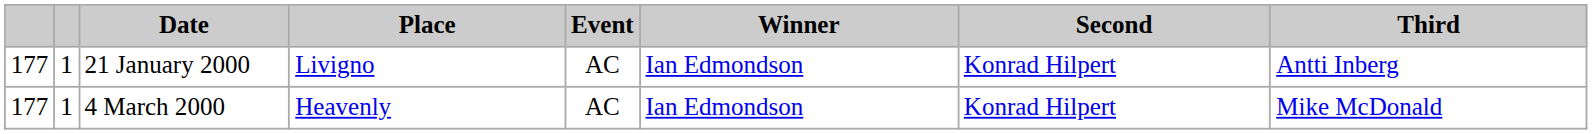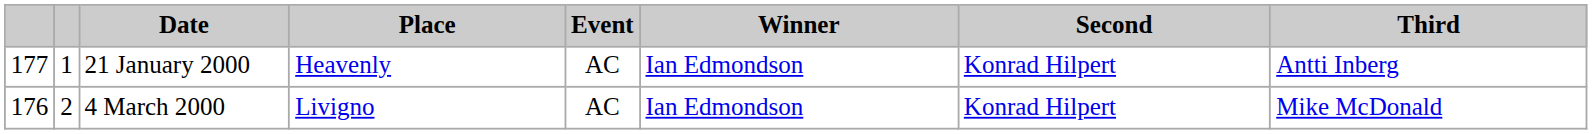21 January 2000 | Place: Livigno -> Heavenly
4 March 2000 | column 1: 177 -> 176
4 March 2000 | column 2: 1 -> 2
4 March 2000 | Place: Heavenly -> Livigno
